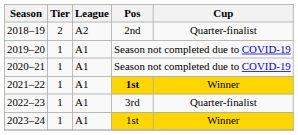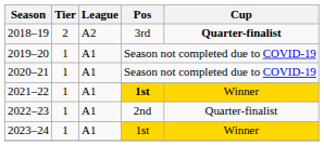2018–19 | Pos: 2nd -> 3rd
2018–19 | Cup: normal -> bold
2022–23 | Pos: 3rd -> 2nd
